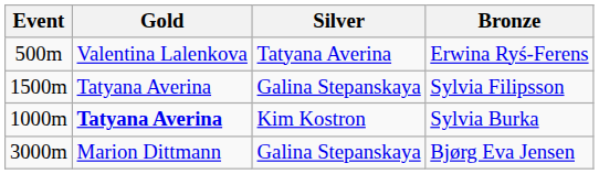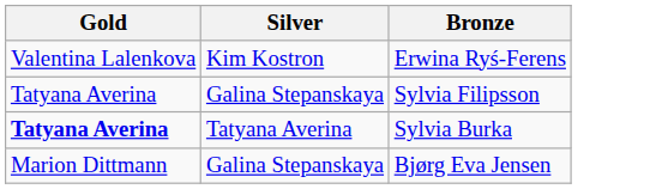- column: Event | 500m | 1500m | 1000m | 3000m
Erwina Ryś-Ferens | Silver: Tatyana Averina -> Kim Kostron
Sylvia Burka | Silver: Kim Kostron -> Tatyana Averina
